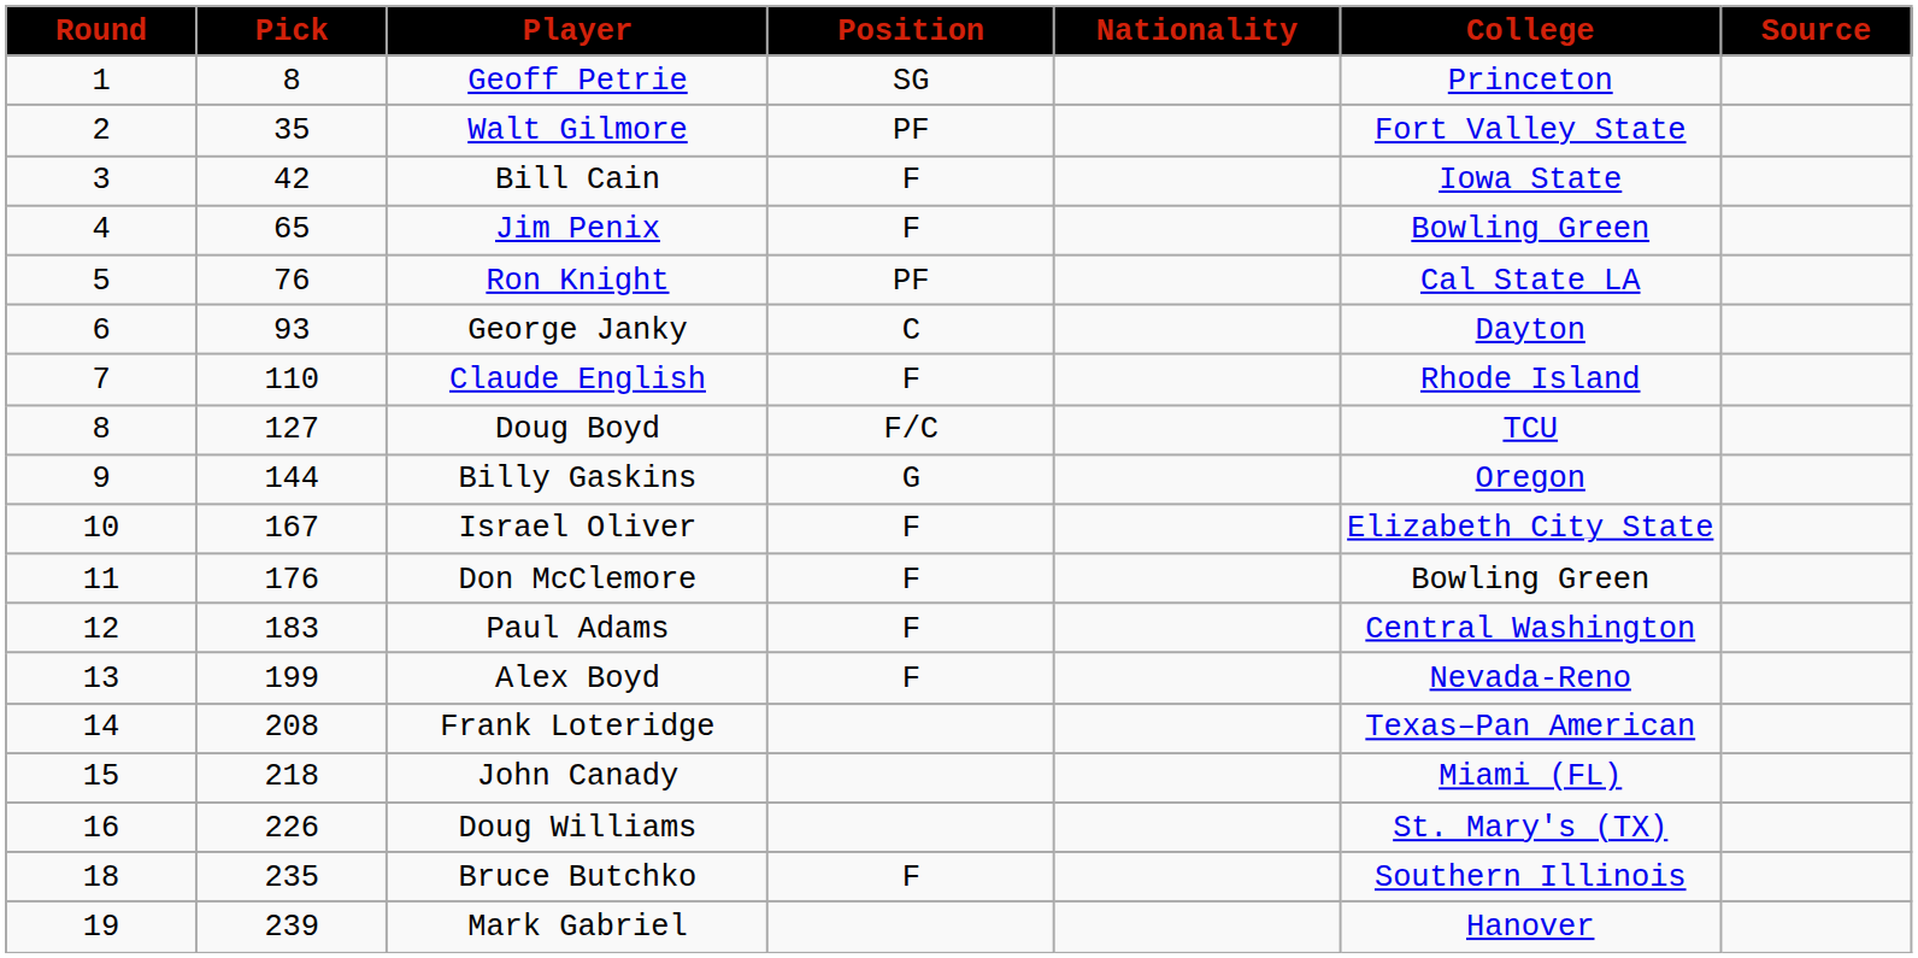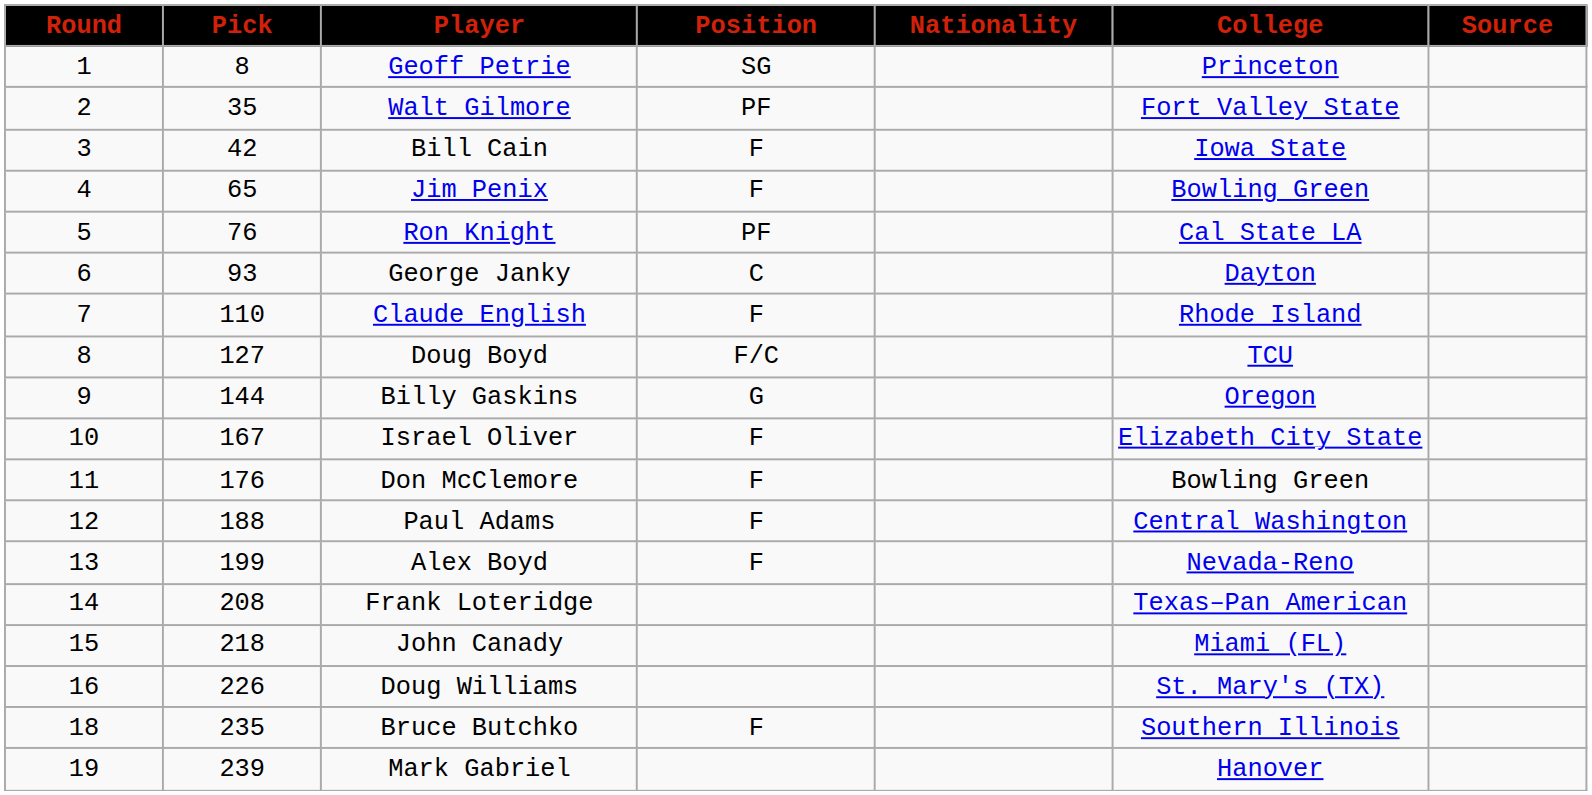Paul Adams | Pick: 183 -> 188
